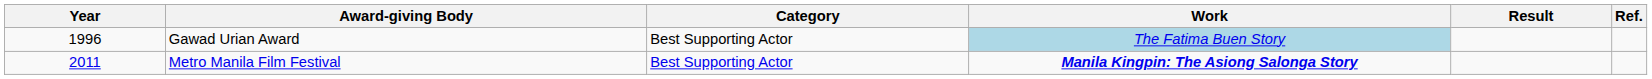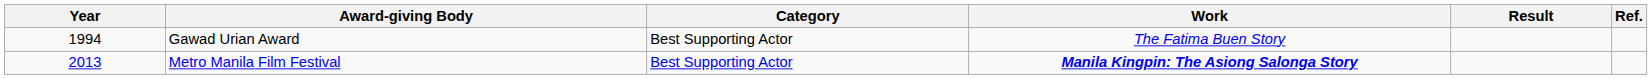Gawad Urian Award | Year: 1996 -> 1994
Gawad Urian Award | Work: lightblue background -> no background
Metro Manila Film Festival | Year: 2011 -> 2013
